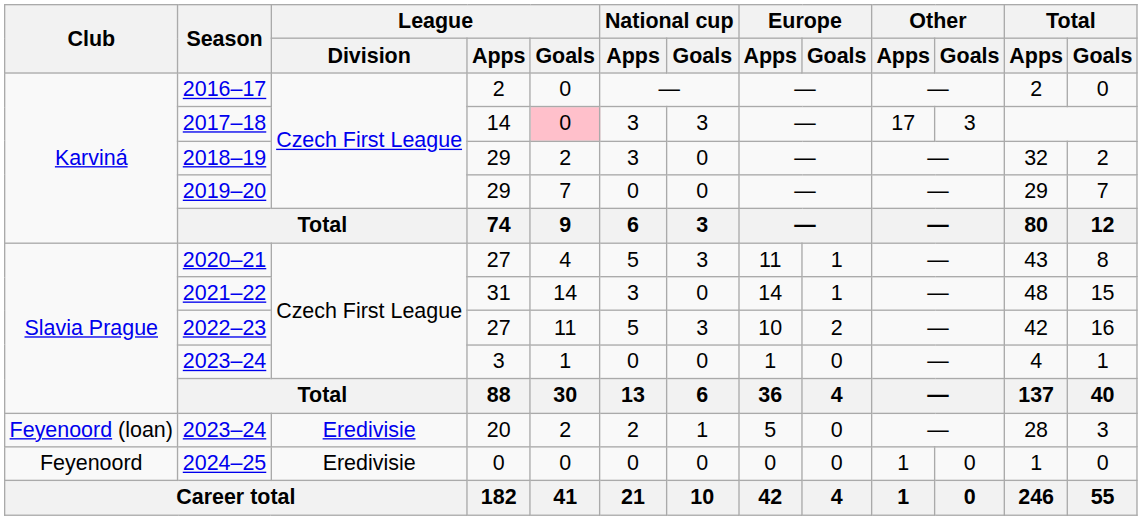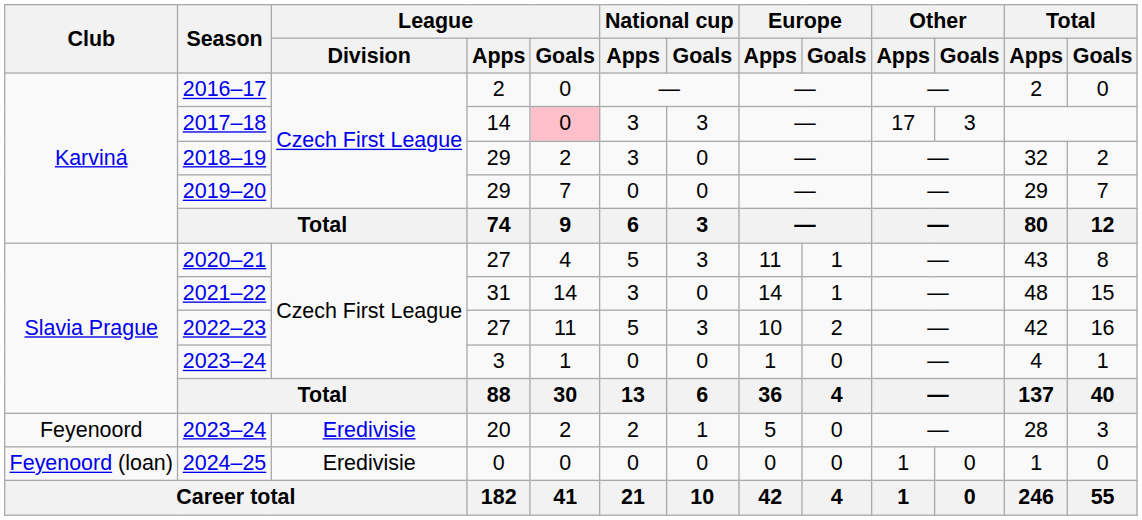2023–24 / 20 | Club: Feyenoord (loan) -> Feyenoord
2024–25 | Club: Feyenoord -> Feyenoord (loan)
